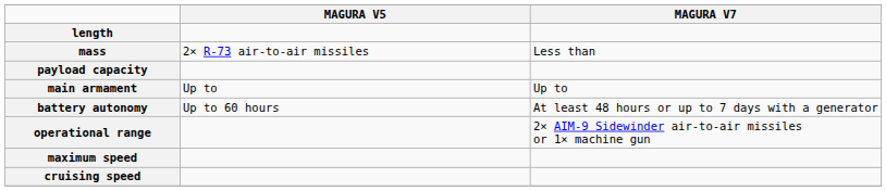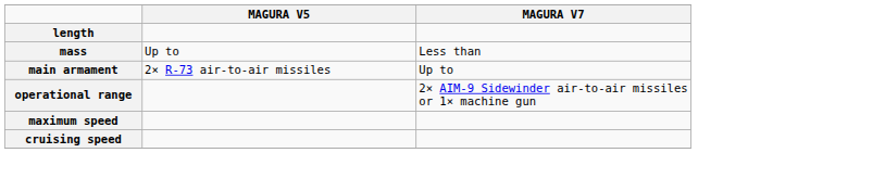mass | MAGURA V5: 2× R-73 air-to-air missiles -> Up to
- row: payload capacity
main armament | MAGURA V5: Up to -> 2× R-73 air-to-air missiles
- row: battery autonomy | Up to 60 hours | At least 48 hours or up to 7 days with a generator
